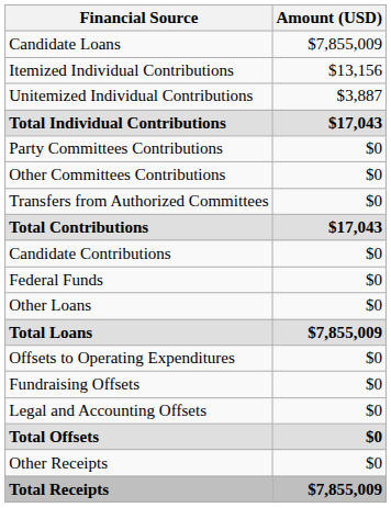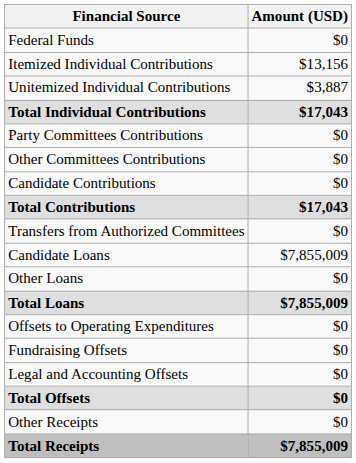rows swapped: Federal Funds <-> Candidate Loans
rows swapped: Candidate Contributions <-> Transfers from Authorized Committees
